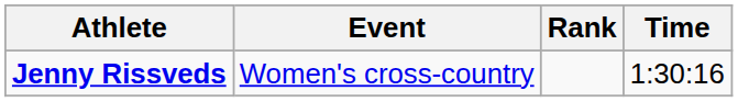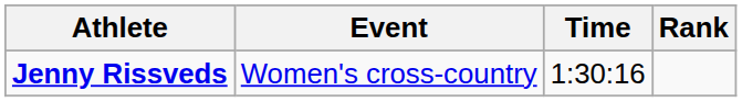columns swapped: Time <-> Rank
